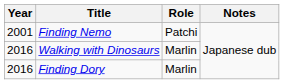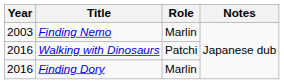Finding Nemo | Year: 2001 -> 2003
Finding Nemo | Role: Patchi -> Marlin
Walking with Dinosaurs | Role: Marlin -> Patchi
